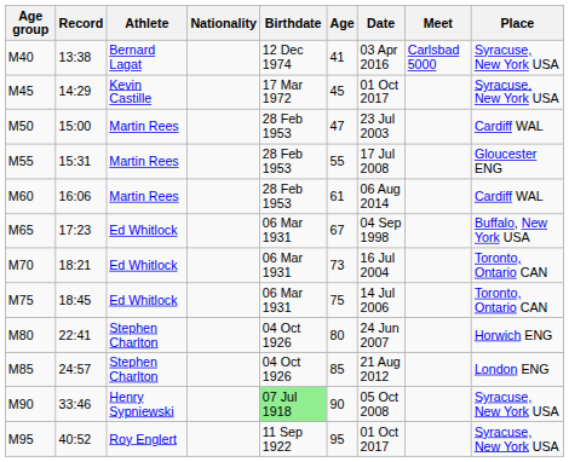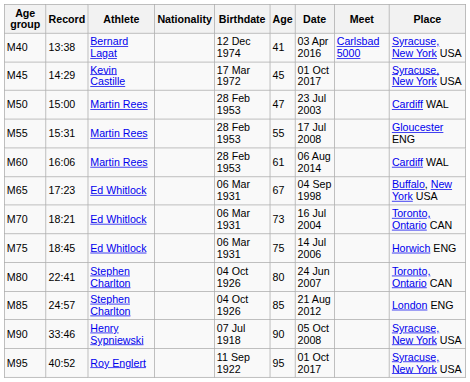M75 | Place: Toronto, Ontario CAN -> Horwich ENG
M80 | Place: Horwich ENG -> Toronto, Ontario CAN
M90 | Birthdate: lightgreen background -> no background
